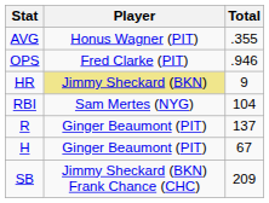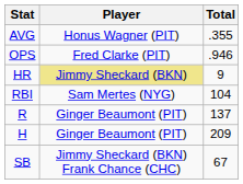H | Total: 67 -> 209
SB | Total: 209 -> 67
